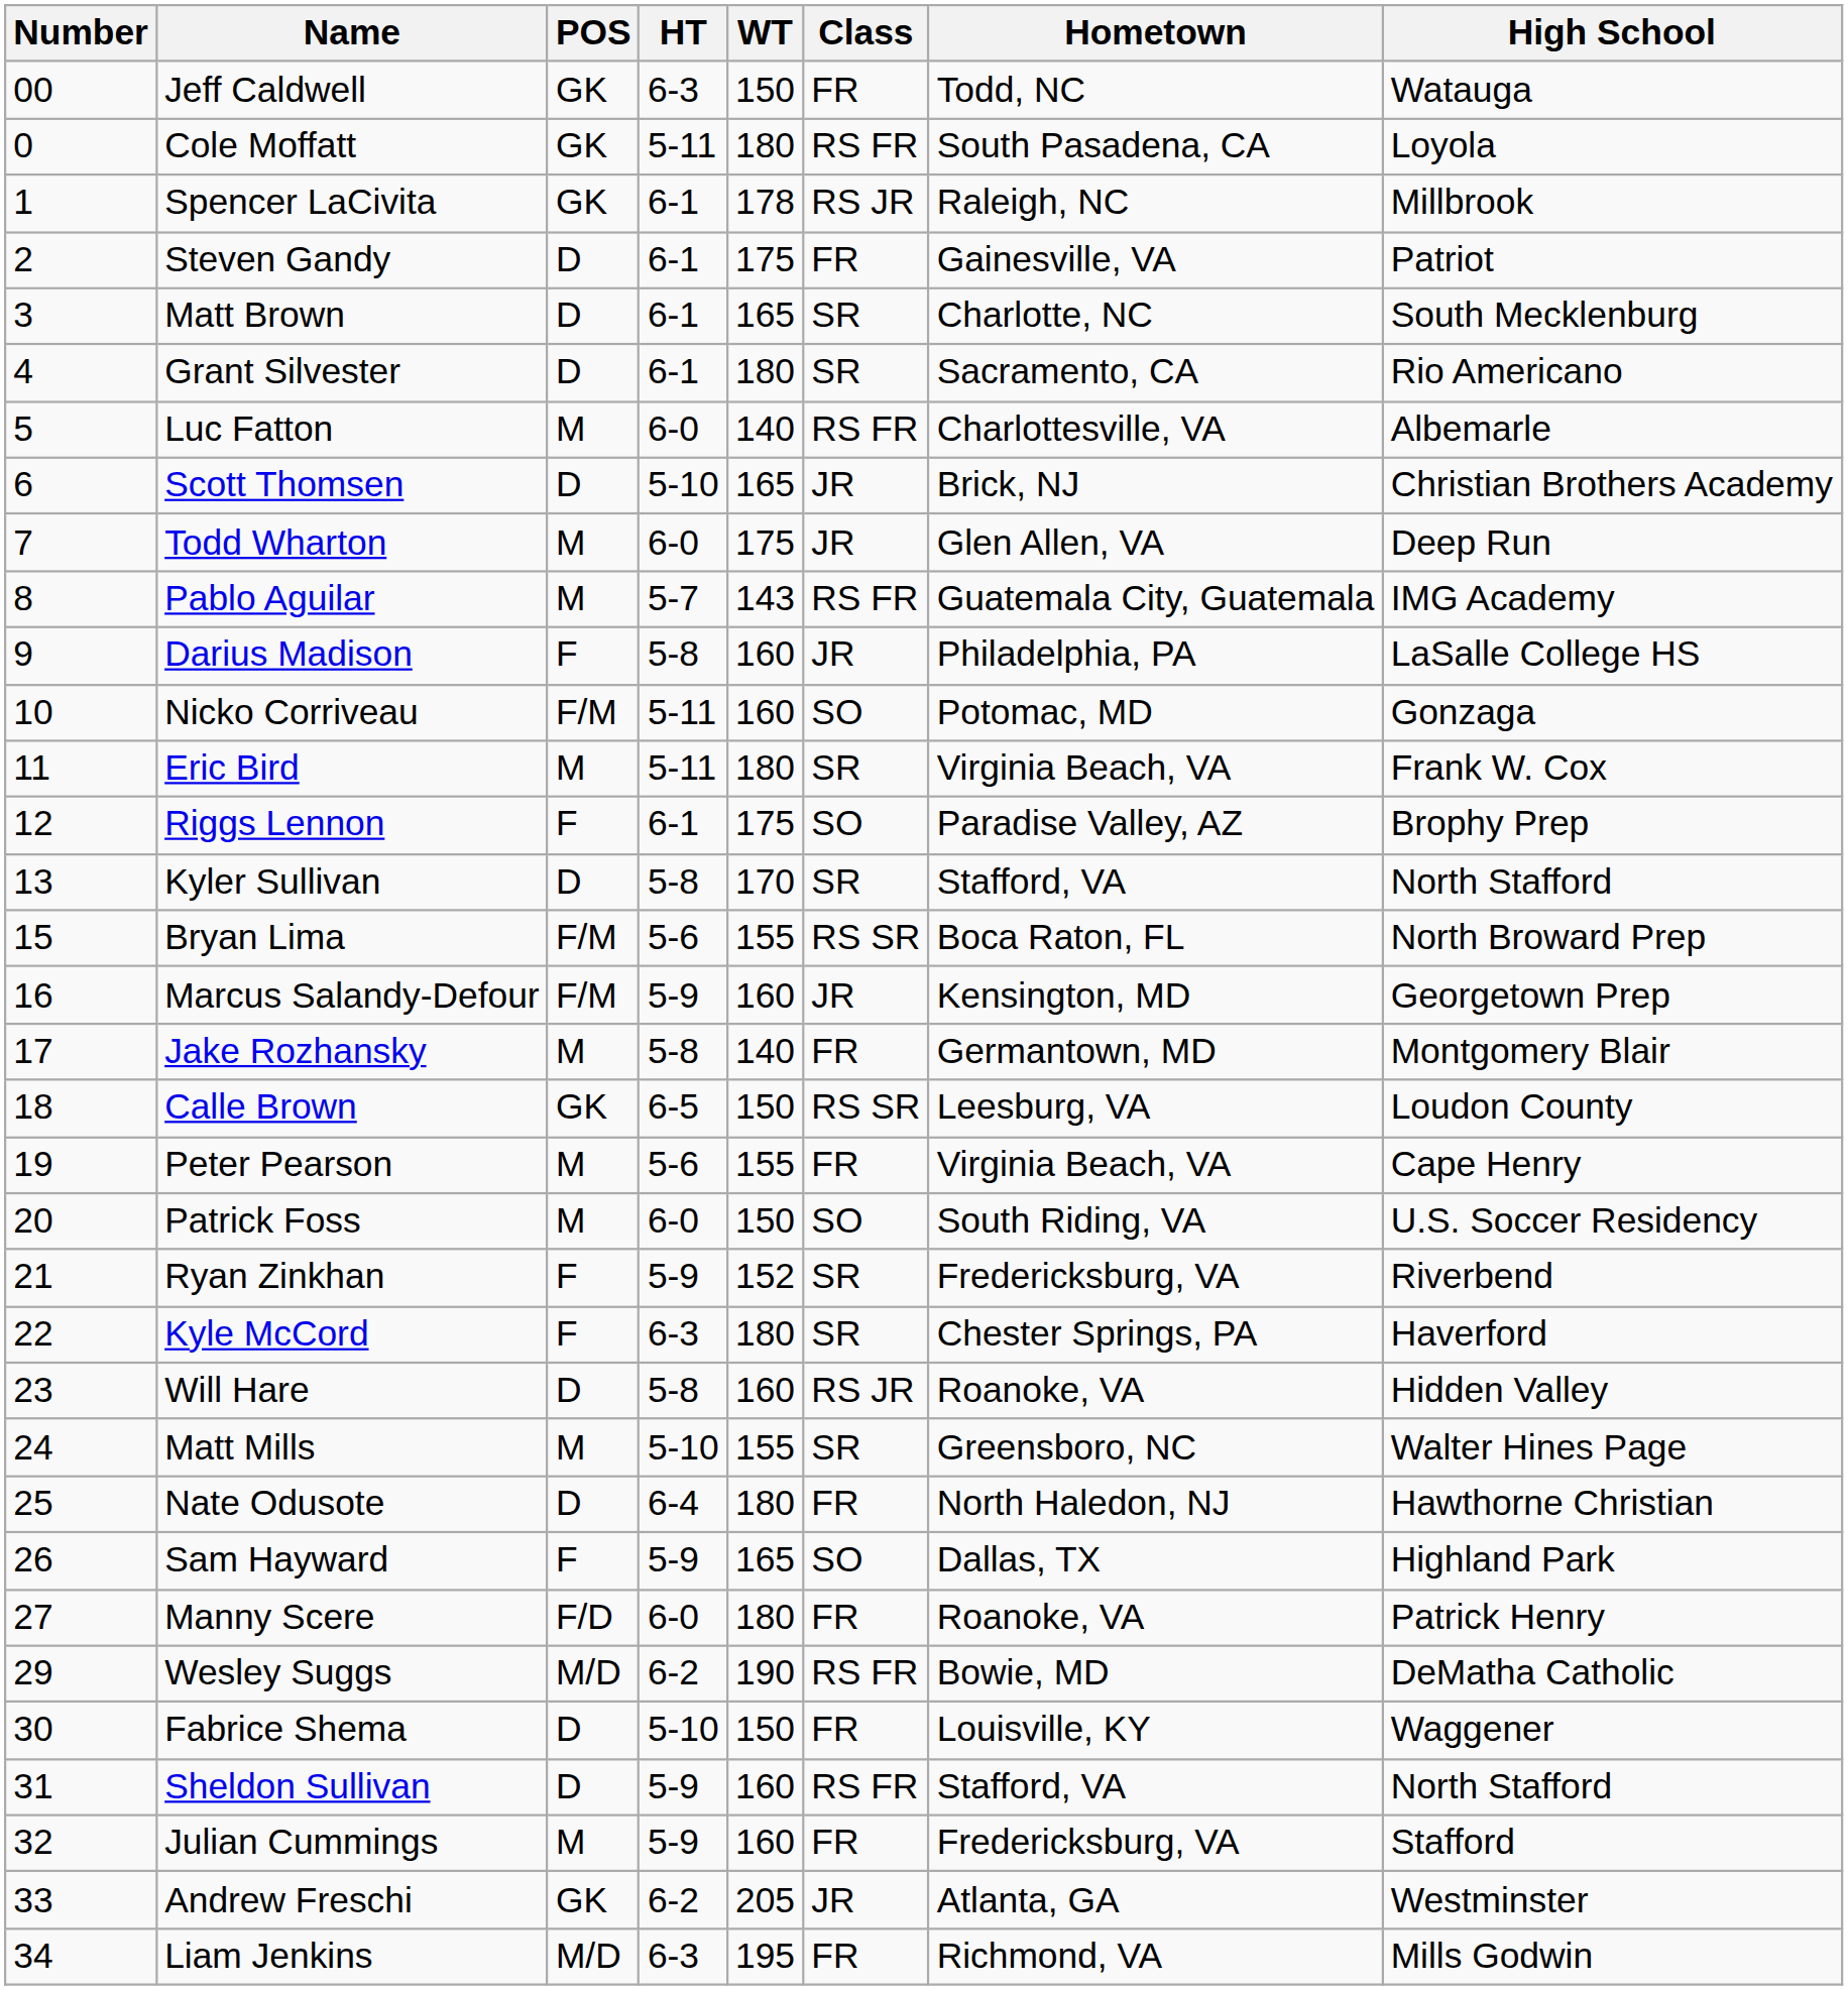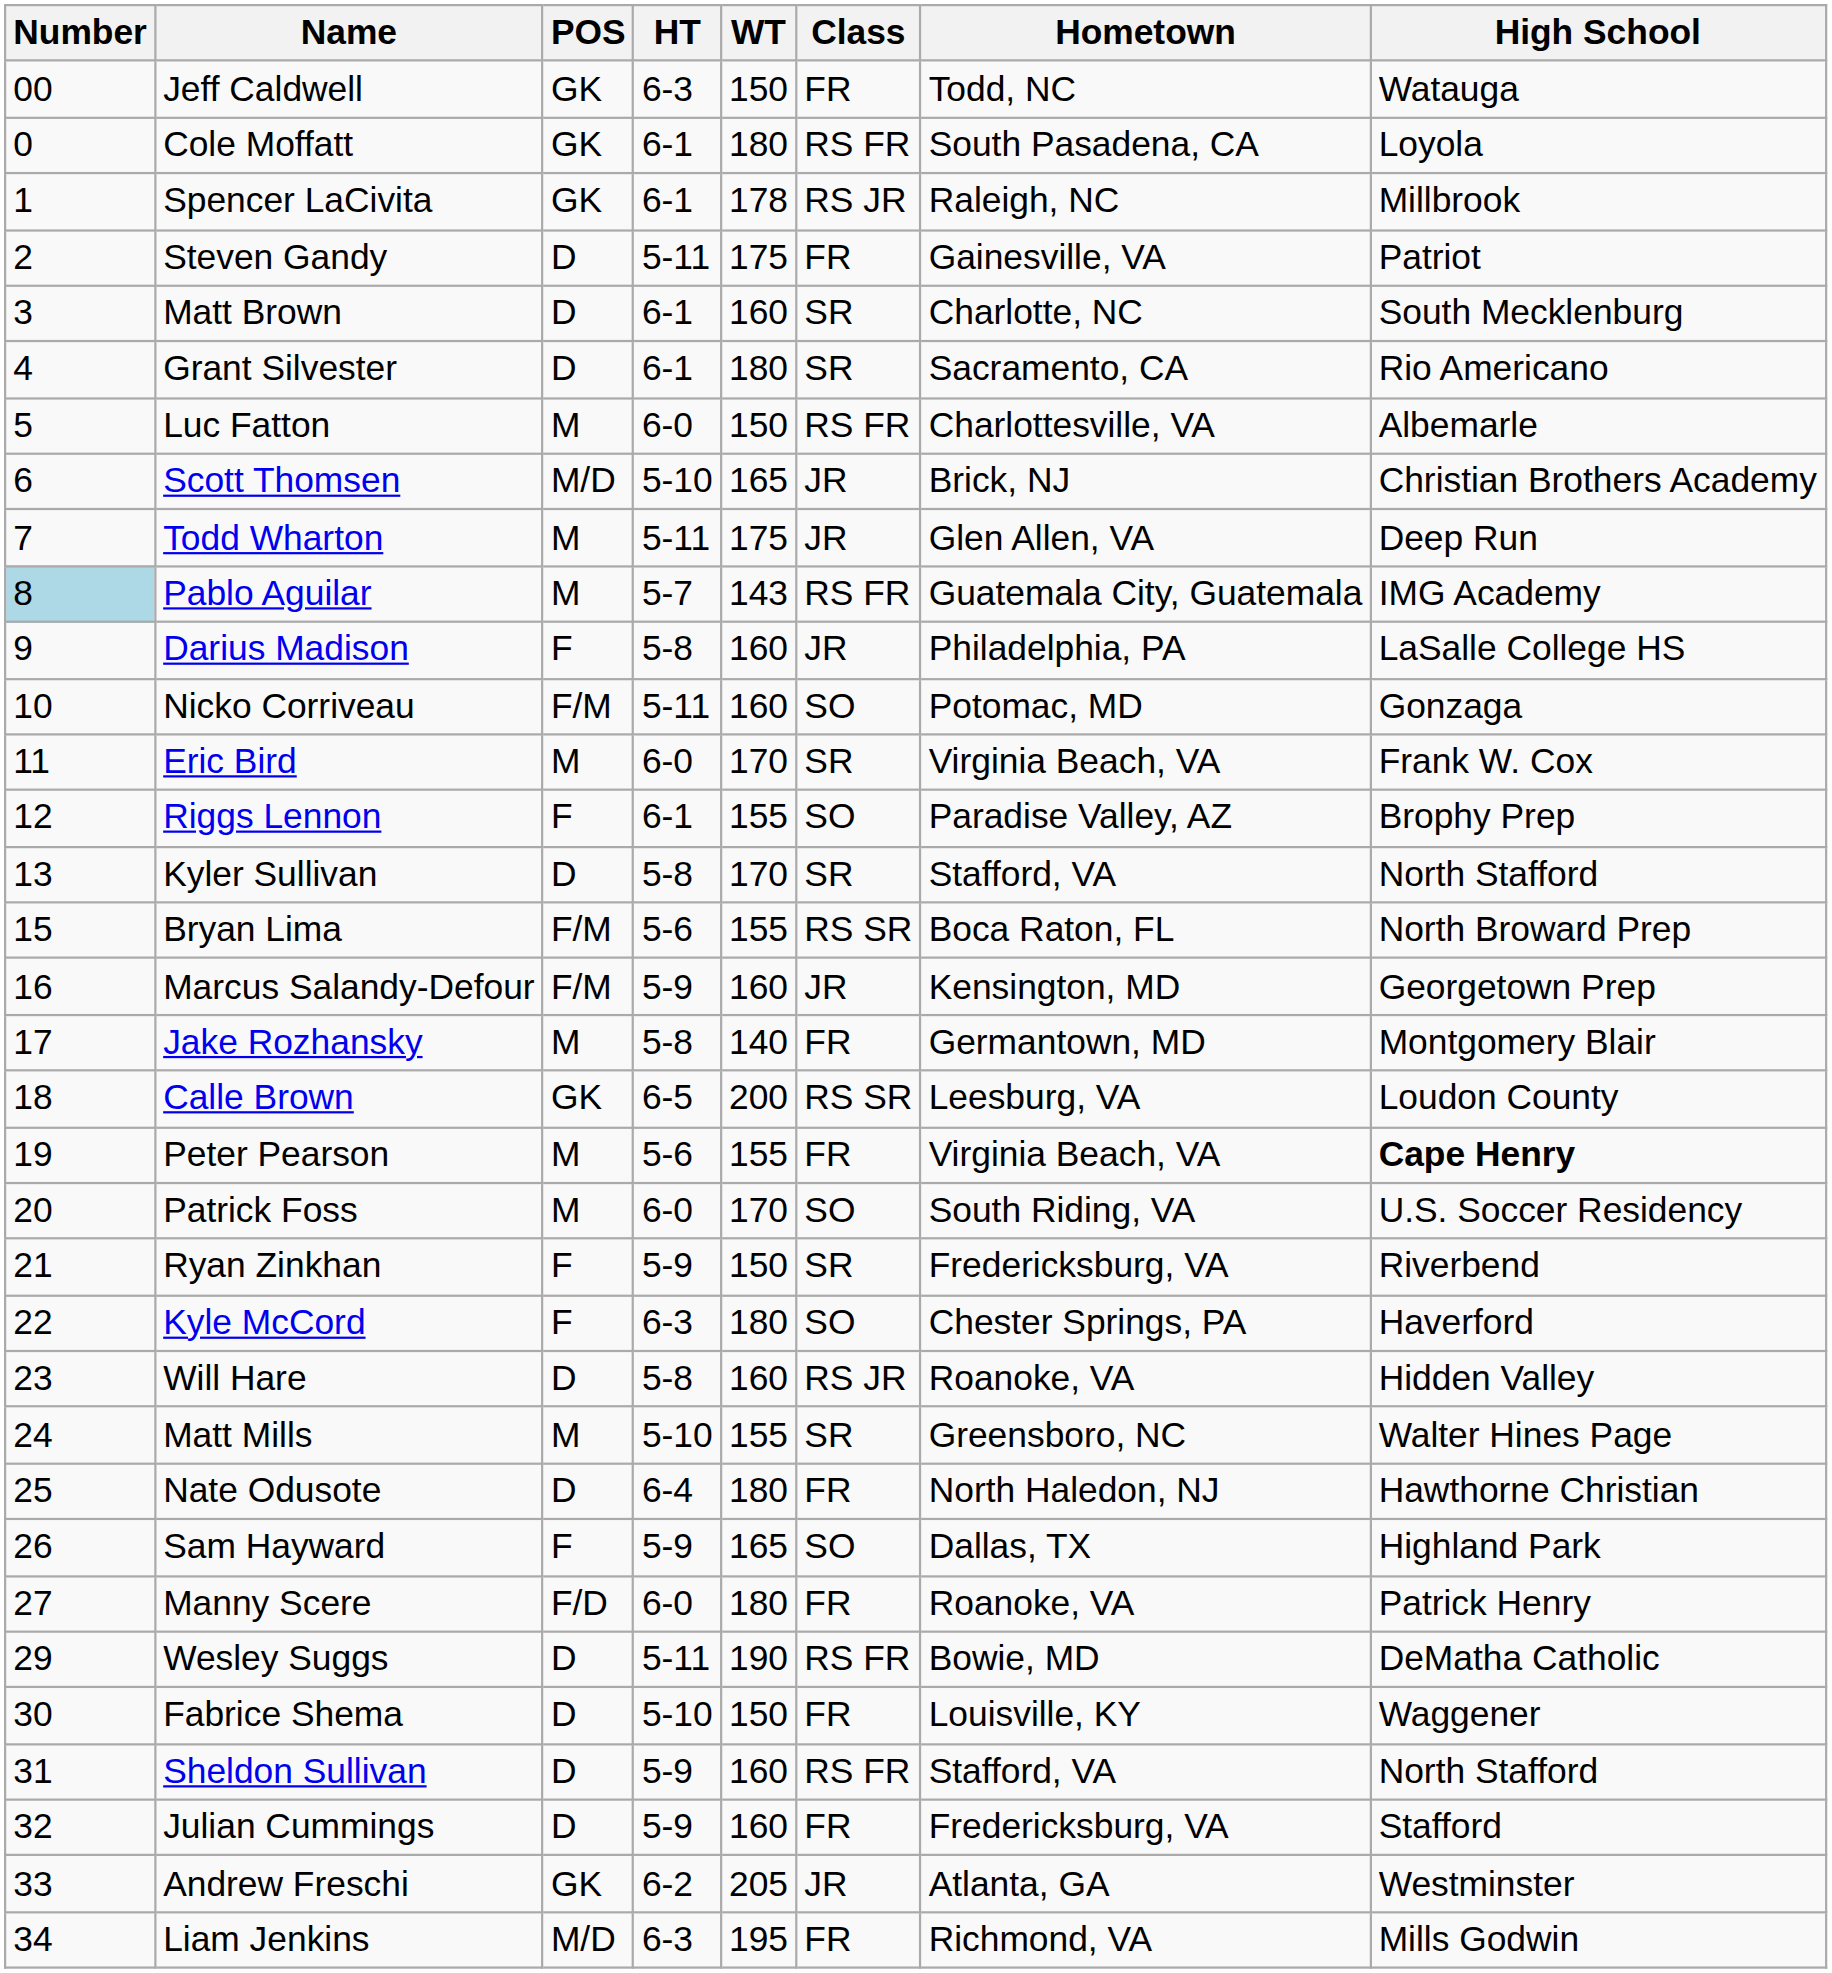Cole Moffatt | HT: 5-11 -> 6-1
Steven Gandy | HT: 6-1 -> 5-11
Matt Brown | WT: 165 -> 160
Luc Fatton | WT: 140 -> 150
Scott Thomsen | POS: D -> M/D
Todd Wharton | HT: 6-0 -> 5-11
Pablo Aguilar | Number: no background -> lightblue background
Eric Bird | HT: 5-11 -> 6-0
Eric Bird | WT: 180 -> 170
Riggs Lennon | WT: 175 -> 155
Calle Brown | WT: 150 -> 200
Peter Pearson | High School: normal -> bold
Patrick Foss | WT: 150 -> 170
Ryan Zinkhan | WT: 152 -> 150
Kyle McCord | Class: SR -> SO
Wesley Suggs | POS: M/D -> D
Wesley Suggs | HT: 6-2 -> 5-11
Julian Cummings | POS: M -> D
